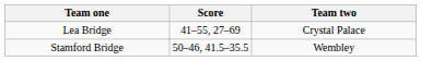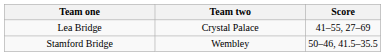columns swapped: Score <-> Team two
